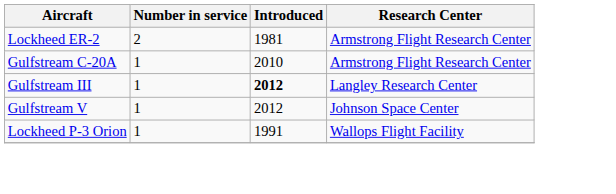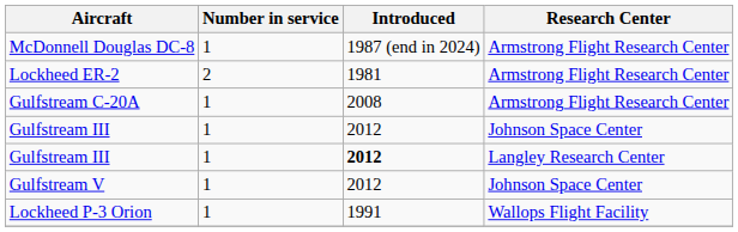+ row: McDonnell Douglas DC-8 | 1 | 1987 (end in 2024) | Armstrong Flight Research Center
Gulfstream C-20A | Introduced: 2010 -> 2008
+ row: Gulfstream III | 1 | 2012 | Johnson Space Center
